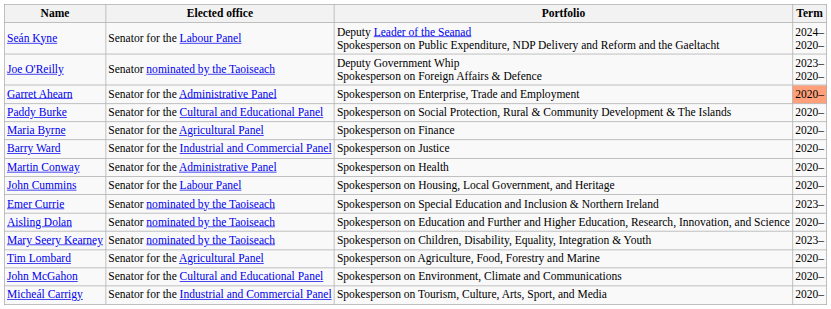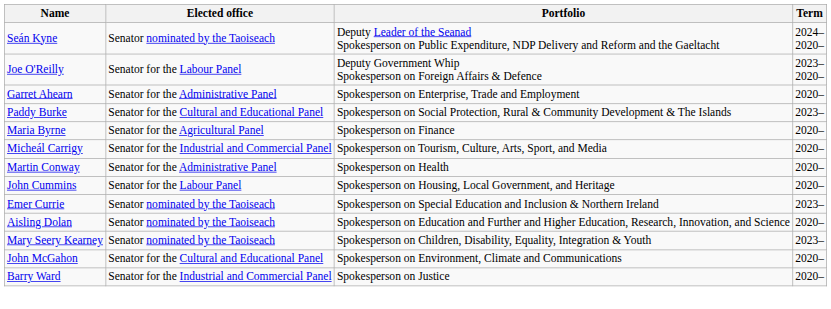Seán Kyne | Elected office: Senator for the Labour Panel -> Senator nominated by the Taoiseach
Joe O'Reilly | Elected office: Senator nominated by the Taoiseach -> Senator for the Labour Panel
Garret Ahearn | Term: lightsalmon background -> no background
Paddy Burke | Term: 2020– -> 2023–
rows swapped: Micheál Carrigy <-> Barry Ward
- row: Tim Lombard | Senator for the Agricultural Panel | Spokesperson on Agriculture, Food, Forestry and Marine | 2020–
